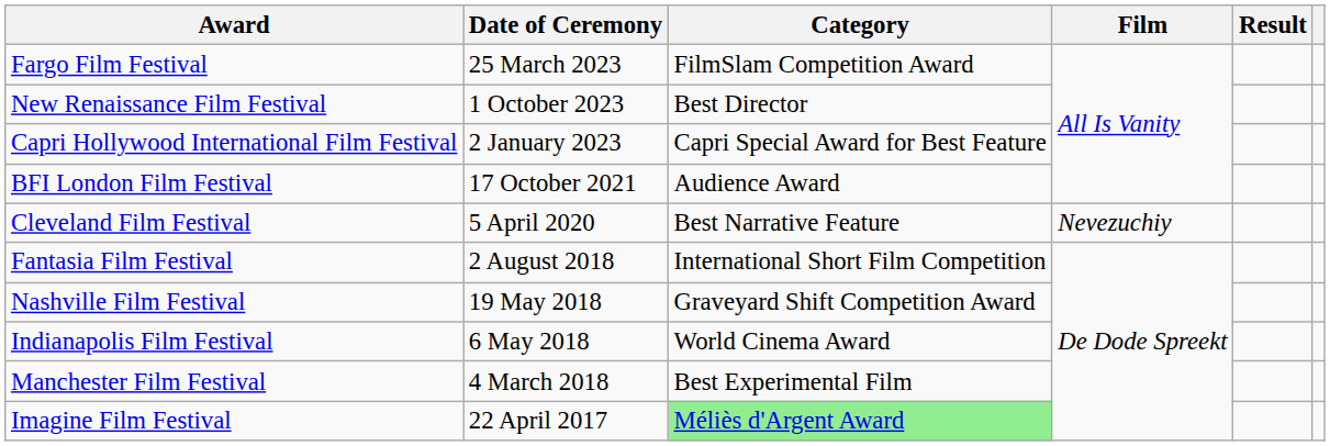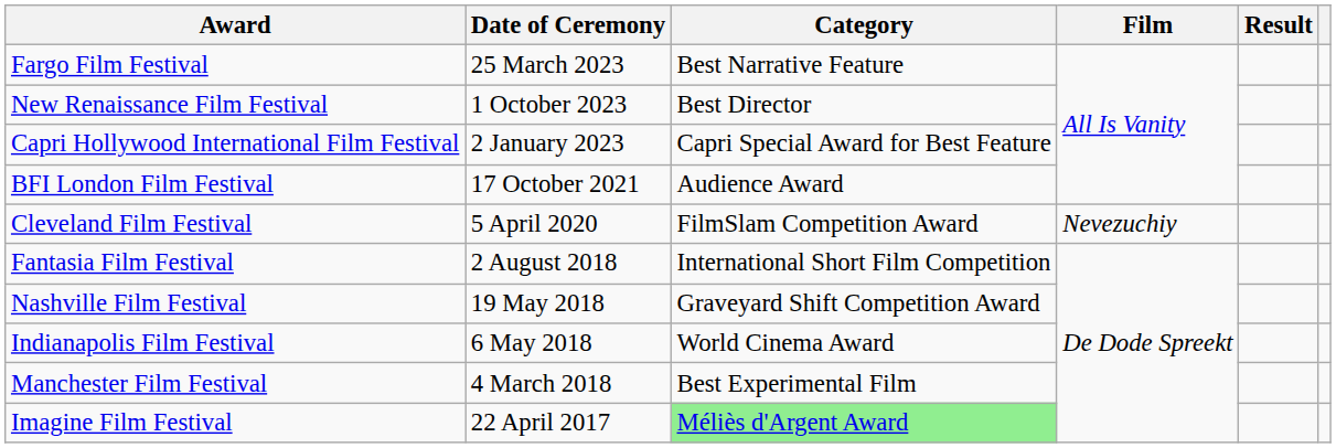Fargo Film Festival | Category: FilmSlam Competition Award -> Best Narrative Feature
Cleveland Film Festival | Category: Best Narrative Feature -> FilmSlam Competition Award
